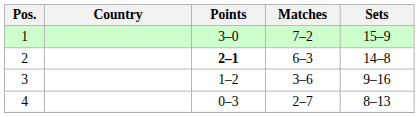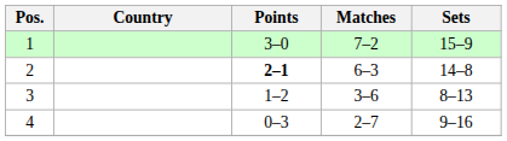3 | Sets: 9–16 -> 8–13
4 | Sets: 8–13 -> 9–16
